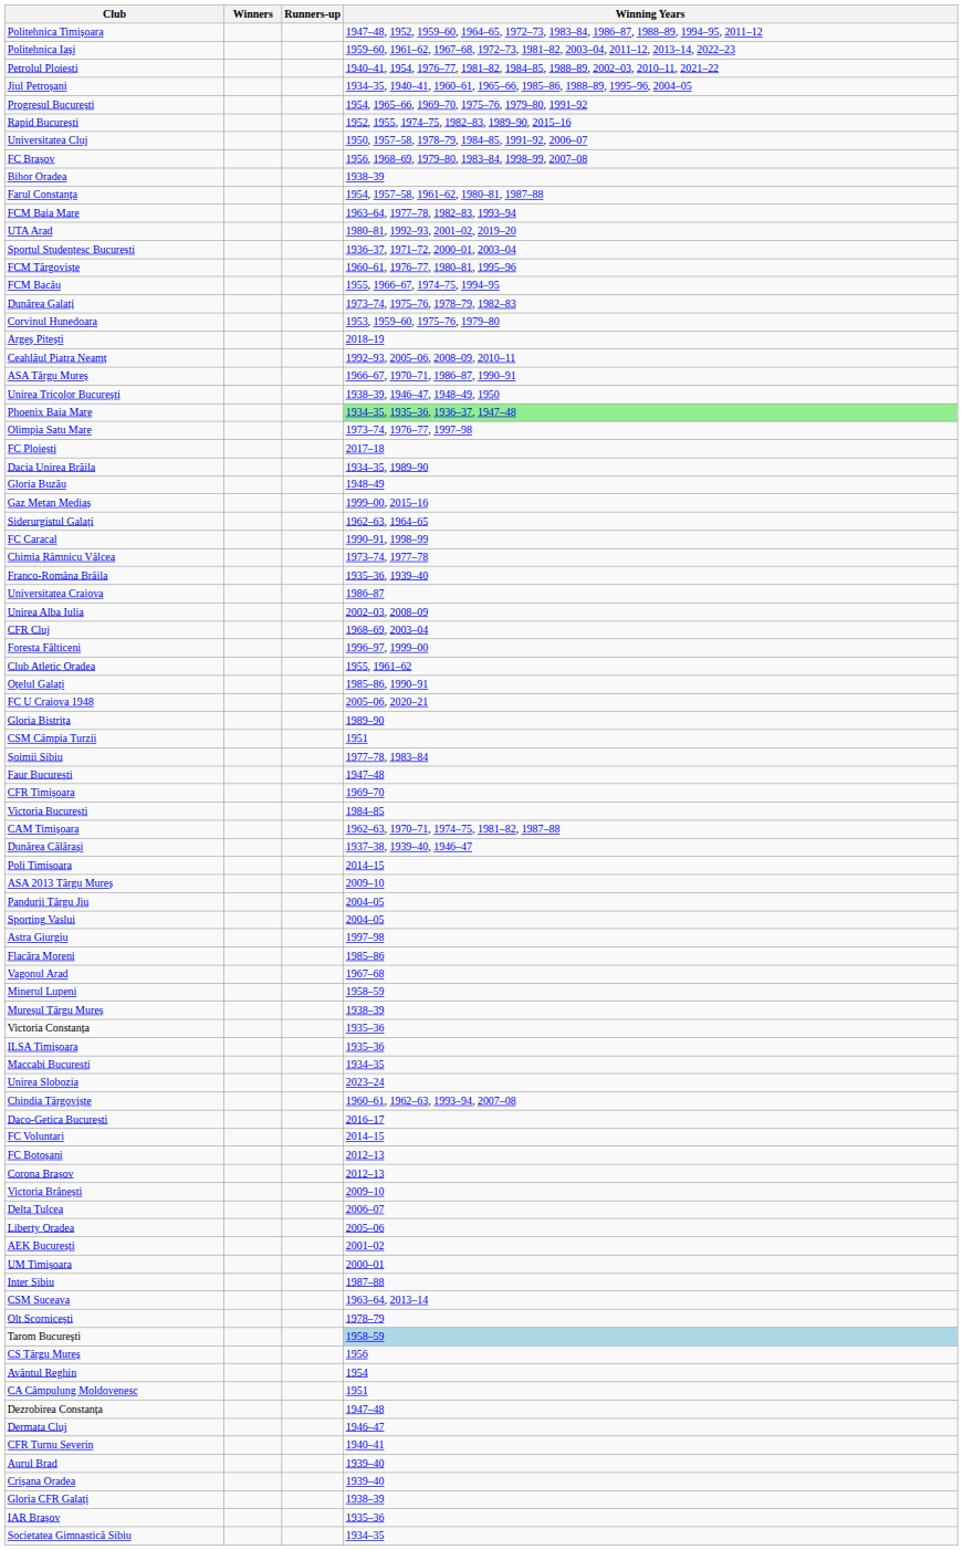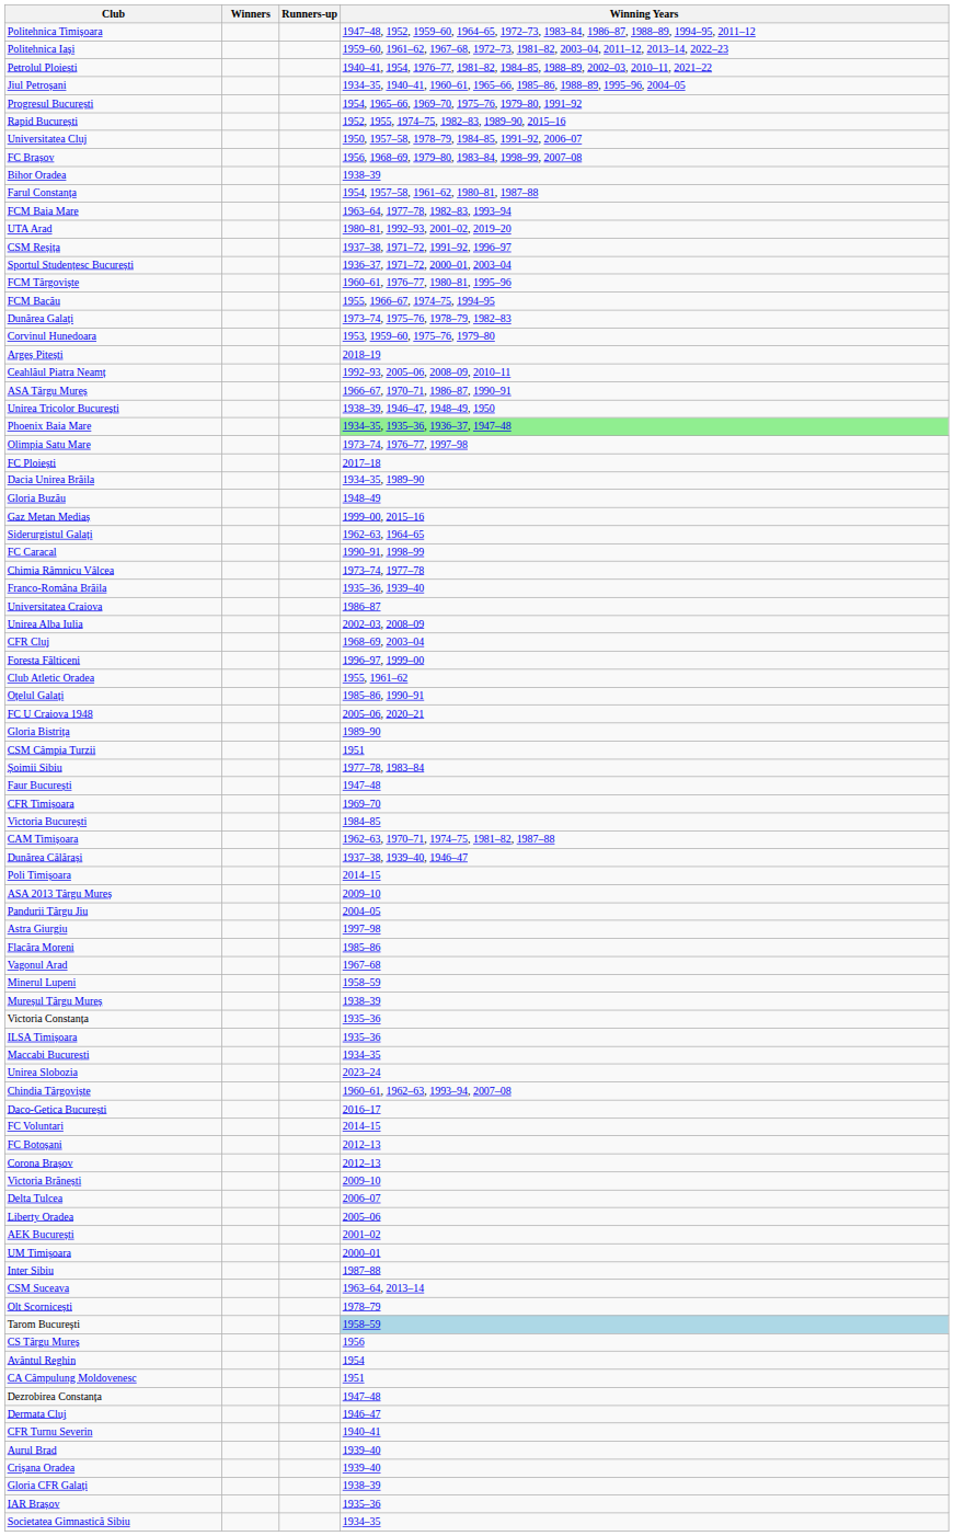+ row: CSM Reșița | 1937–38, 1971–72, 1991–92, 1996–97
- row: Sporting Vaslui | 2004–05
